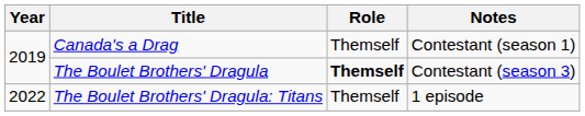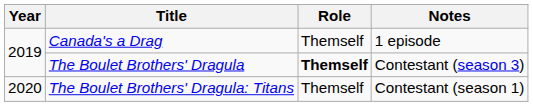Canada's a Drag | Notes: Contestant (season 1) -> 1 episode
The Boulet Brothers' Dragula: Titans | Year: 2022 -> 2020
The Boulet Brothers' Dragula: Titans | Notes: 1 episode -> Contestant (season 1)
